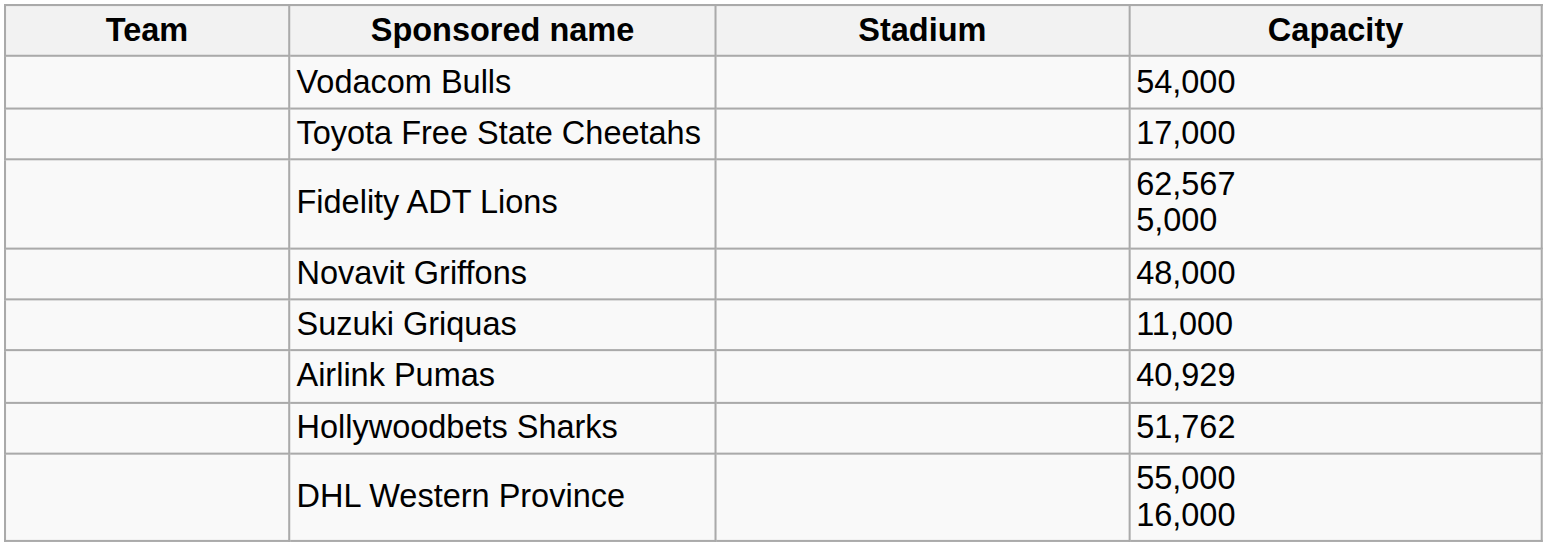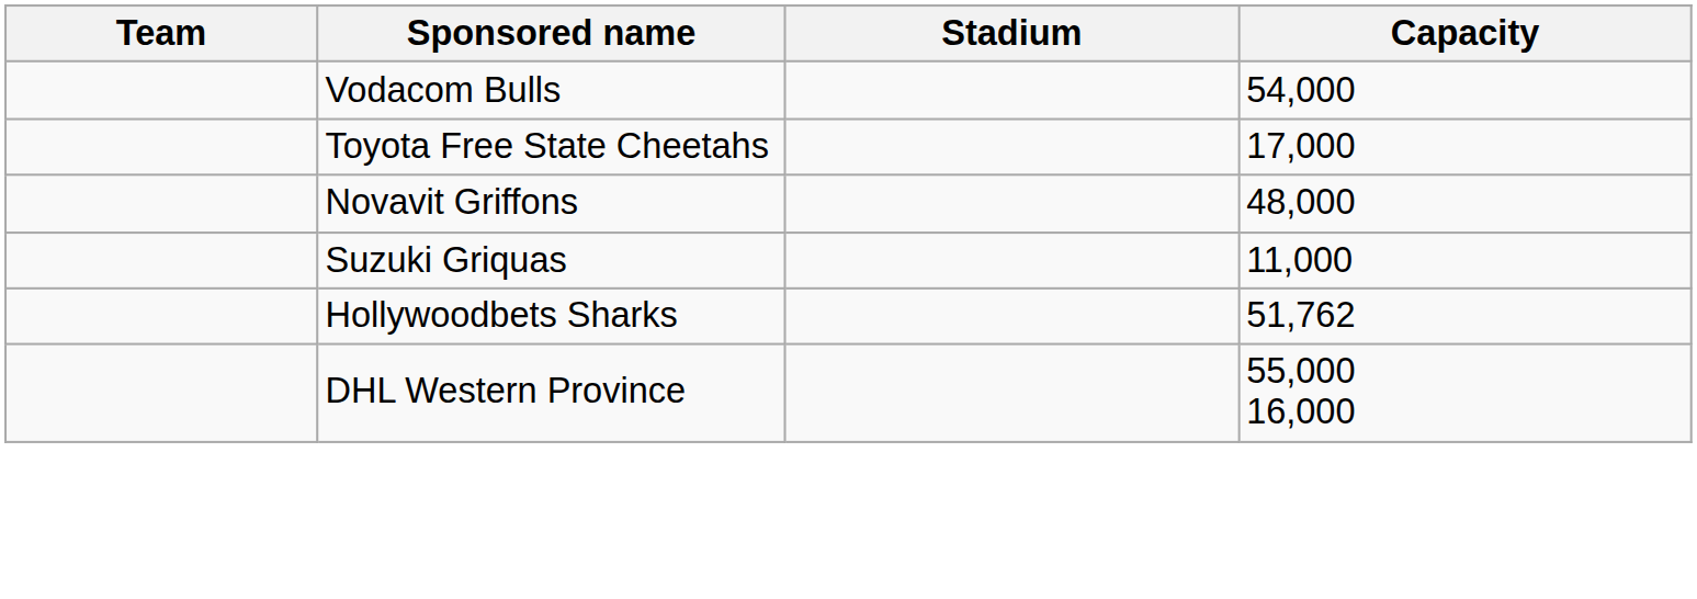- row: Fidelity ADT Lions | 62,567 5,000
- row: Airlink Pumas | 40,929
